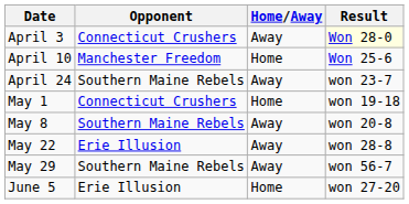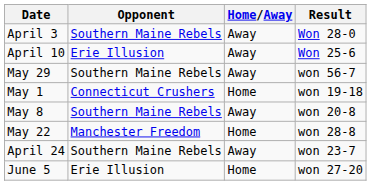April 3 | Opponent: Connecticut Crushers -> Southern Maine Rebels
April 3 | Result: lightyellow background -> no background
April 10 | Opponent: Manchester Freedom -> Erie Illusion
April 10 | Home/Away: Home -> Away
rows swapped: April 24 <-> May 29
May 22 | Opponent: Erie Illusion -> Manchester Freedom
May 22 | Home/Away: Away -> Home
